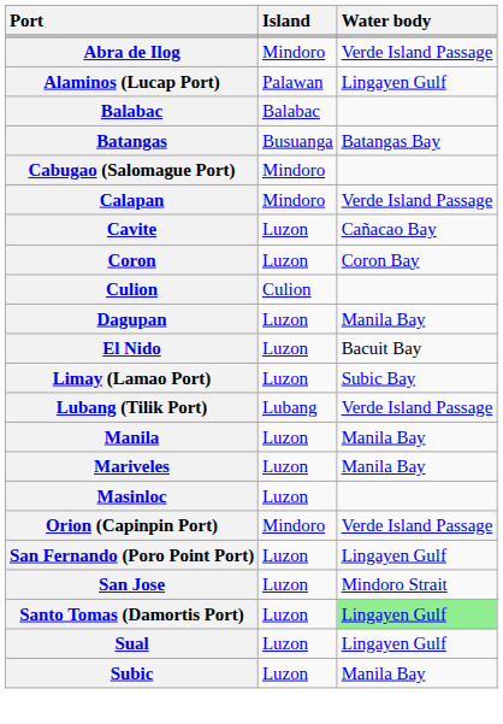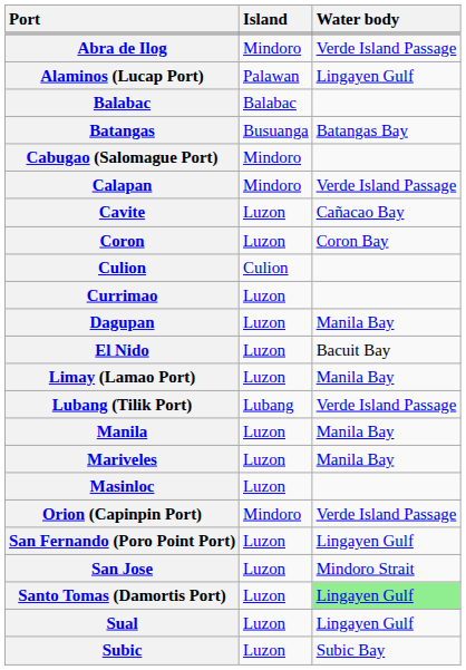+ row: Currimao | Luzon
Limay (Lamao Port) | Water body: Subic Bay -> Manila Bay
Subic | Water body: Manila Bay -> Subic Bay
